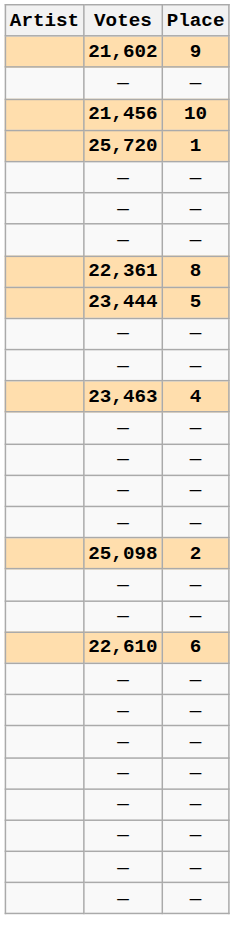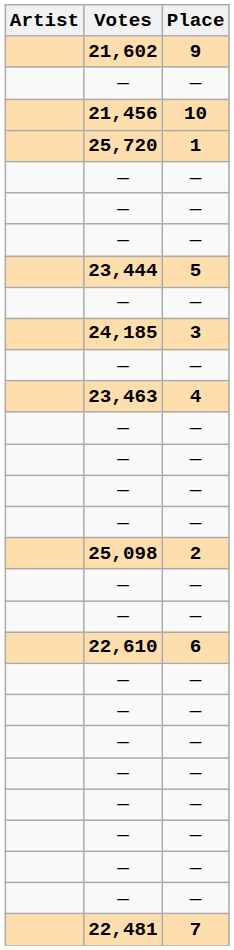- row: 22,361 | 8
+ row: 24,185 | 3
+ row: 22,481 | 7
